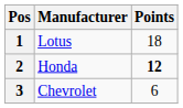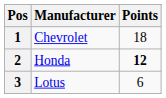1 | Manufacturer: Lotus -> Chevrolet
3 | Manufacturer: Chevrolet -> Lotus
